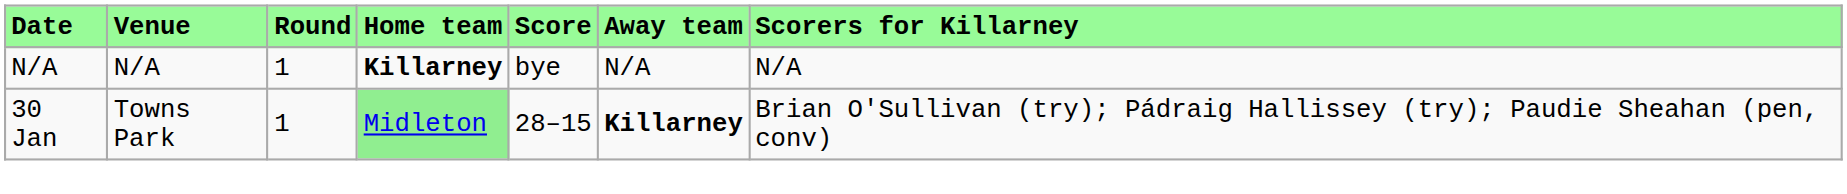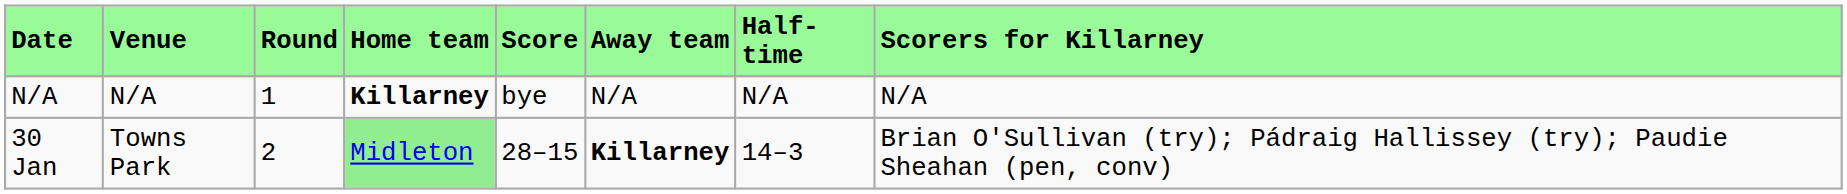+ column: Half-time | N/A | 14–3
30 Jan | Round: 1 -> 2
